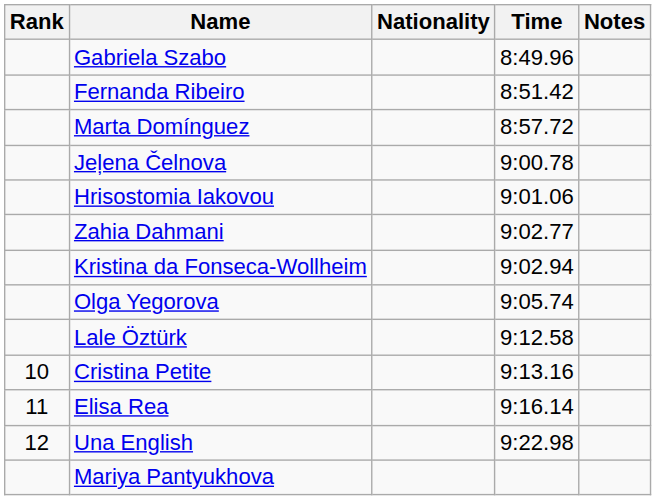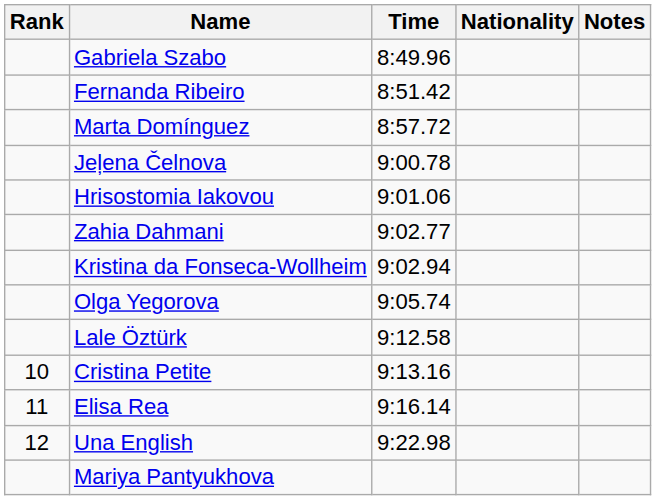columns swapped: Nationality <-> Time
